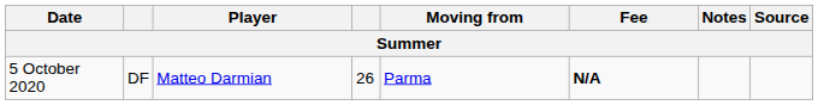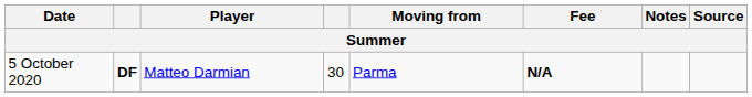5 October 2020 | column 2: normal -> bold
5 October 2020 | column 4: 26 -> 30
